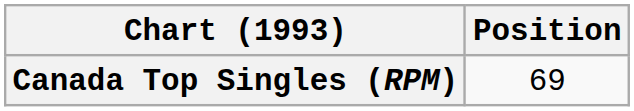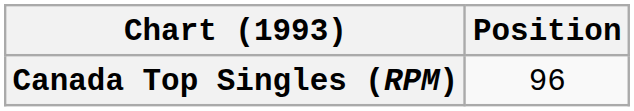Canada Top Singles (RPM) | Position: 69 -> 96
